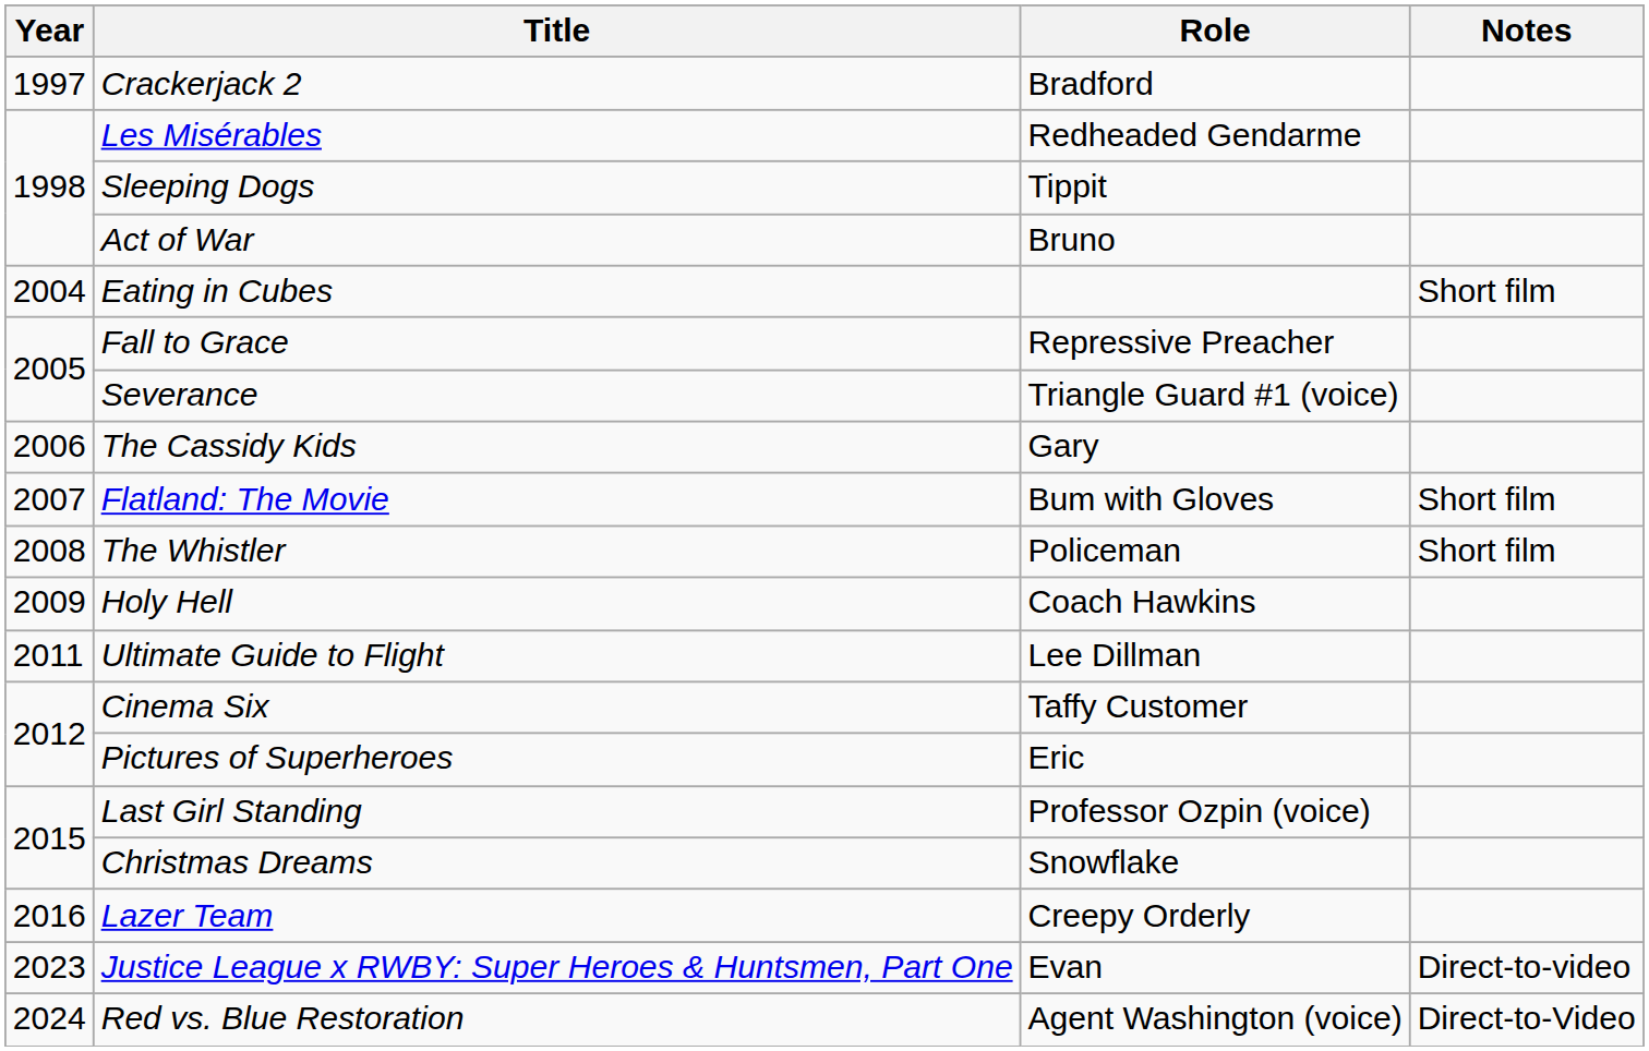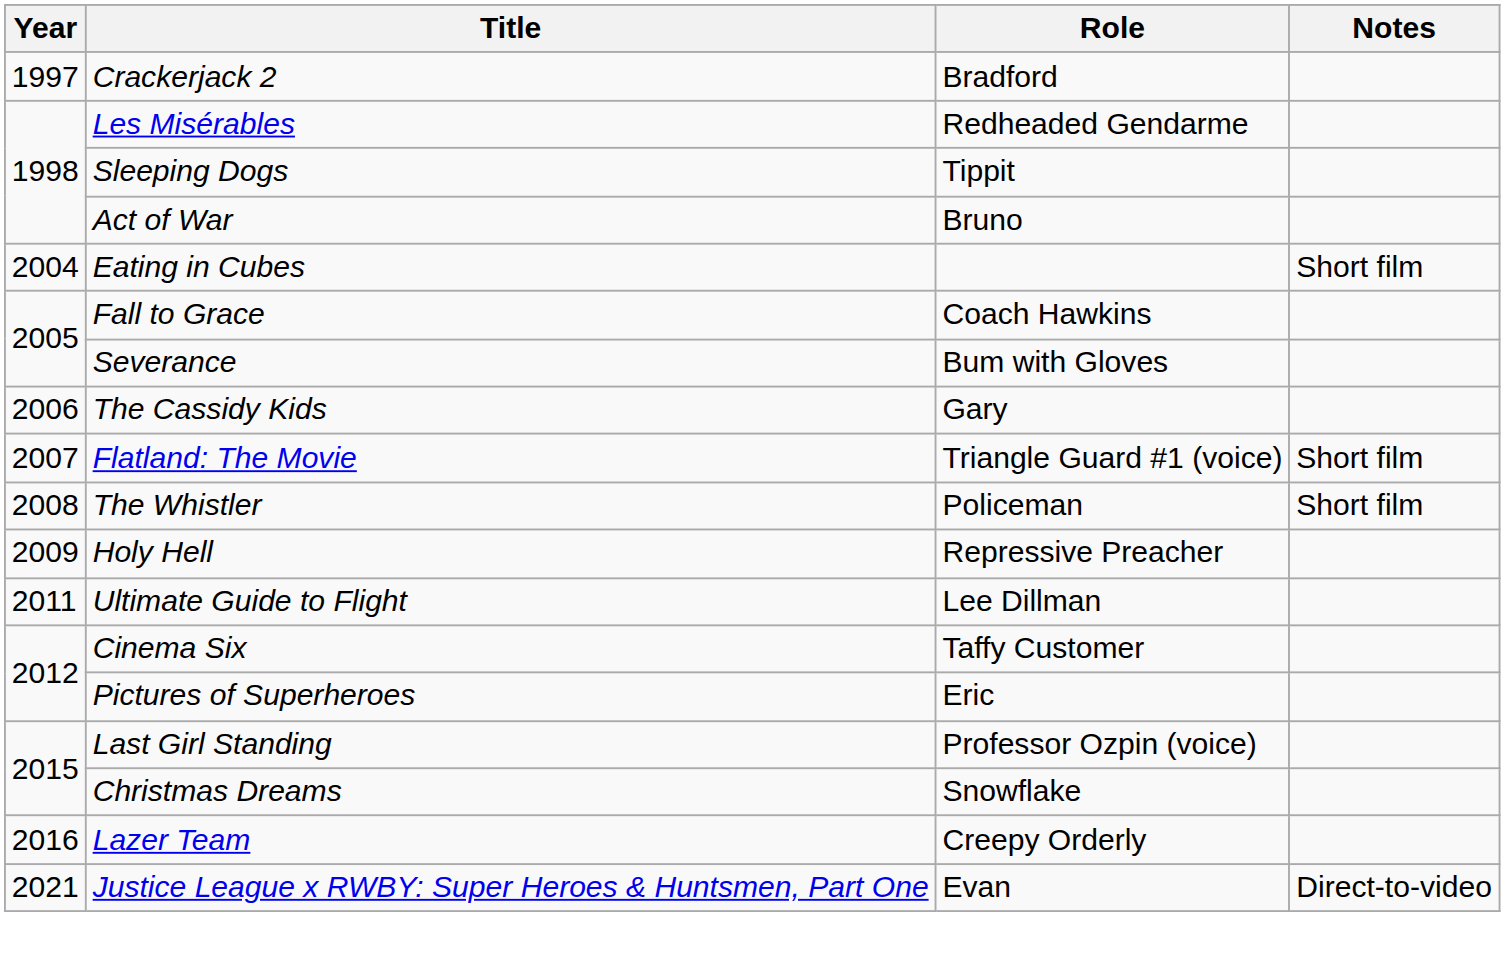Fall to Grace | Role: Repressive Preacher -> Coach Hawkins
Severance | Role: Triangle Guard #1 (voice) -> Bum with Gloves
Flatland: The Movie | Role: Bum with Gloves -> Triangle Guard #1 (voice)
Holy Hell | Role: Coach Hawkins -> Repressive Preacher
Justice League x RWBY: Super Heroes & Huntsmen, Part One | Year: 2023 -> 2021
- row: 2024 | Red vs. Blue Restoration | Agent Washington (voice) | Direct-to-Video
